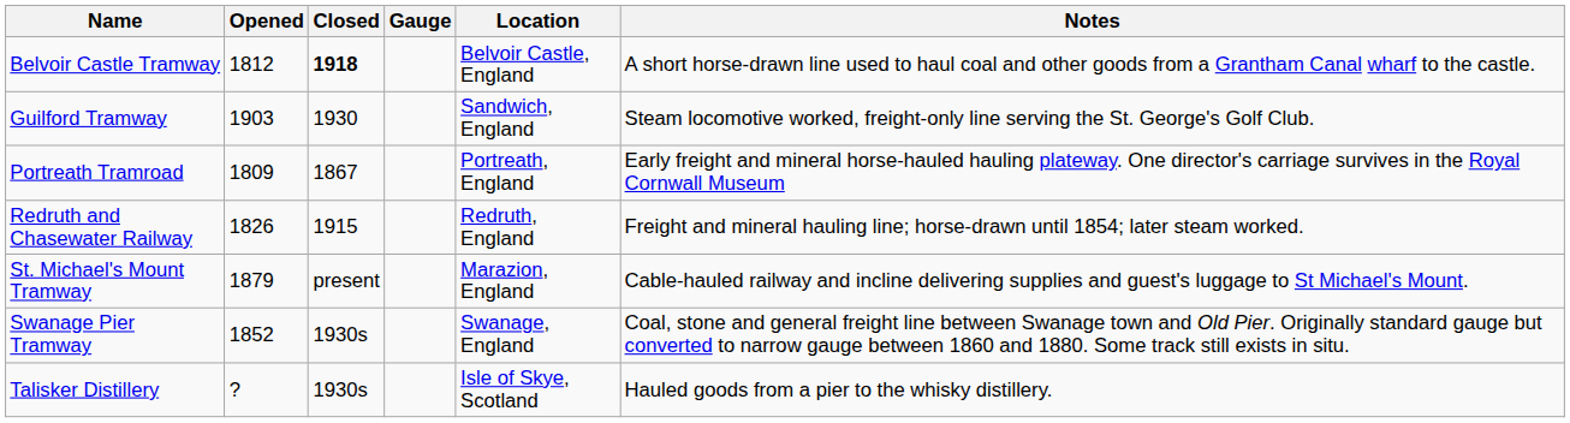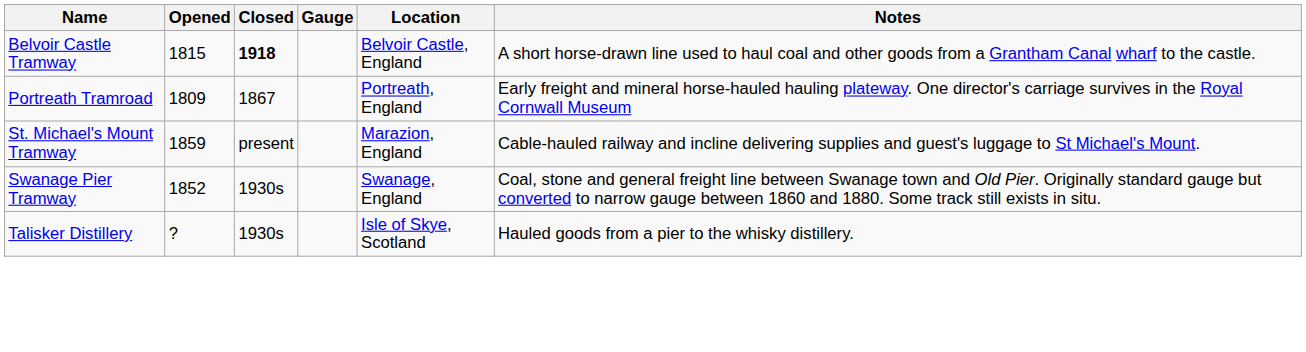Belvoir Castle Tramway | Opened: 1812 -> 1815
- row: Guilford Tramway | 1903 | 1930 | Sandwich, England | Steam locomotive worked, freight-only line serving the St. George's Golf Club.
- row: Redruth and Chasewater Railway | 1826 | 1915 | Redruth, England | Freight and mineral hauling line; horse-drawn until 1854; later steam worked.
St. Michael's Mount Tramway | Opened: 1879 -> 1859
